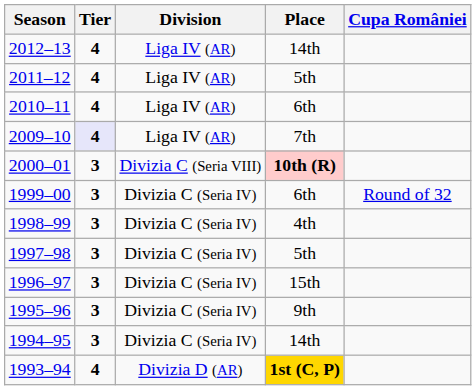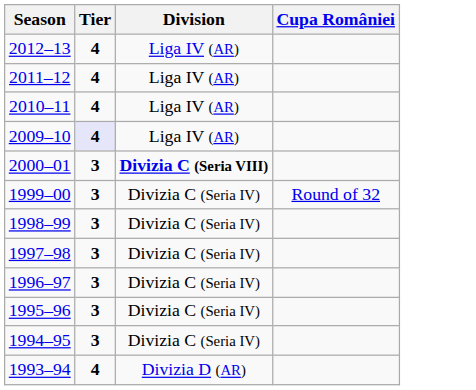- column: Place | 14th | 5th | 6th | 7th | 10th (R) | 6th | 4th | 5th | 15th | 9th | 14th | 1st (C, P)
2000–01 | Division: normal -> bold
